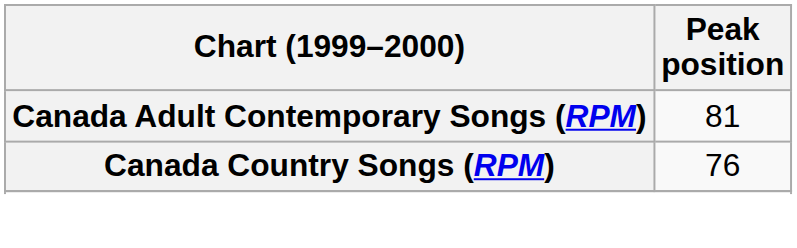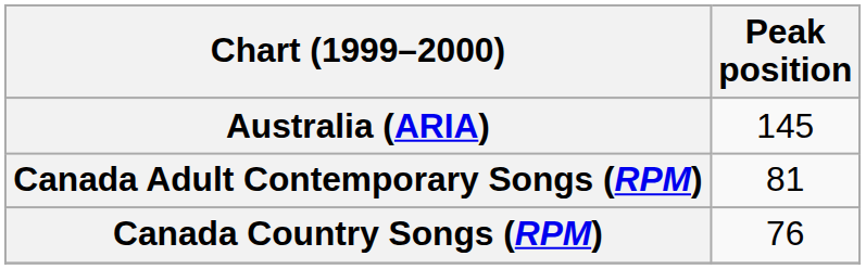+ row: Australia (ARIA) | 145
